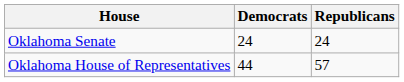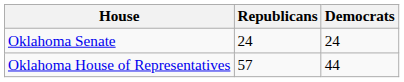columns swapped: Democrats <-> Republicans
